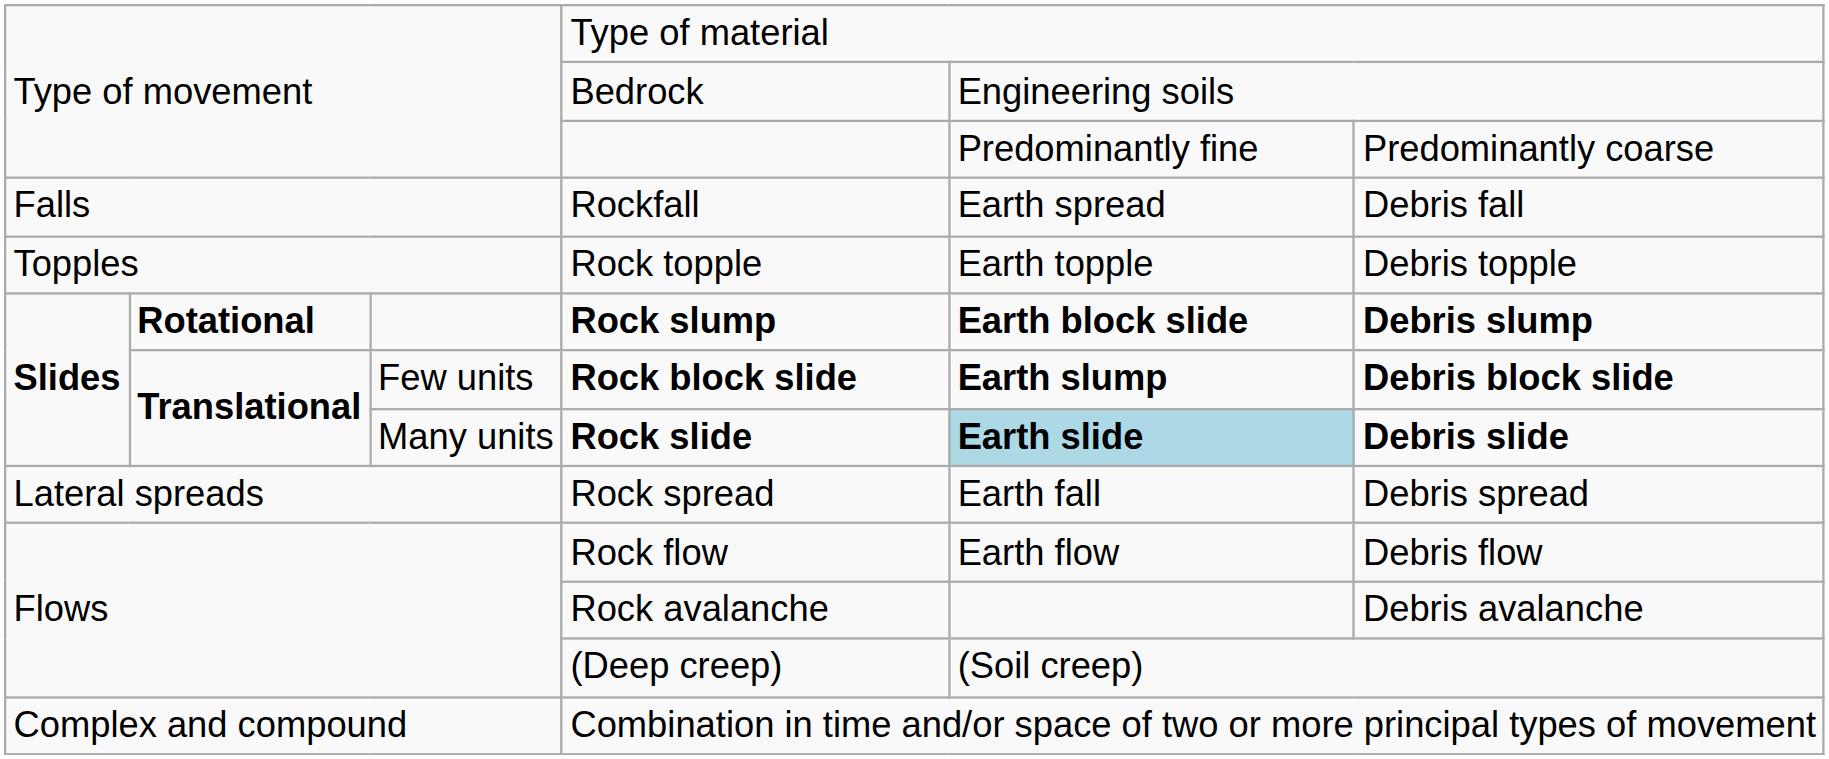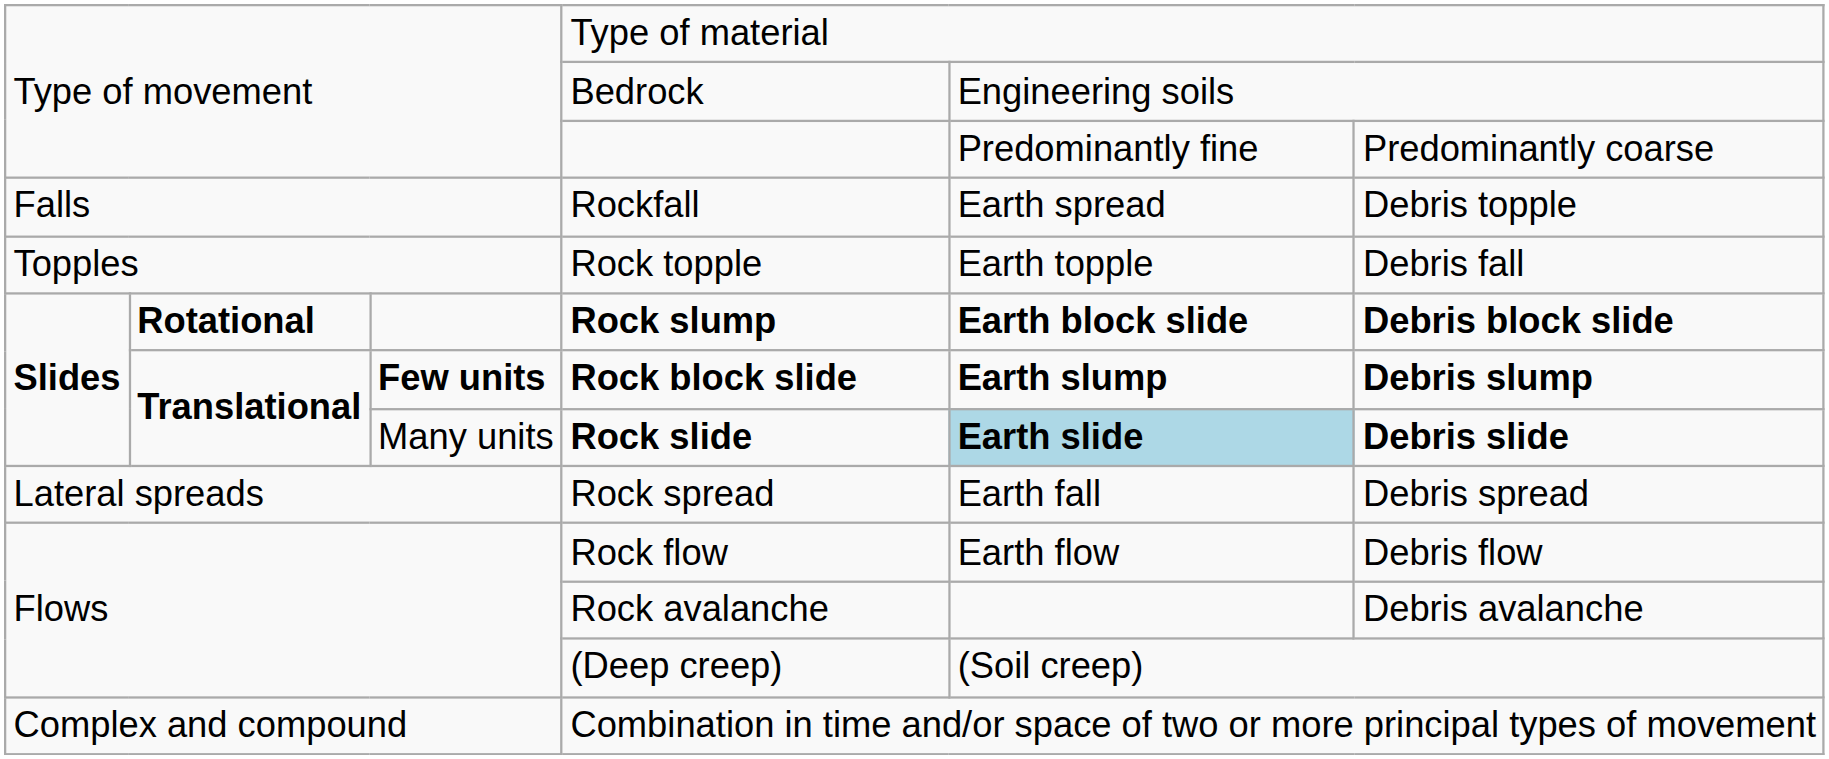Rockfall | column 6: Debris fall -> Debris topple
Rock topple | column 6: Debris topple -> Debris fall
Rock slump | column 6: Debris slump -> Debris block slide
Rock block slide | column 3: normal -> bold
Rock block slide | column 6: Debris block slide -> Debris slump
